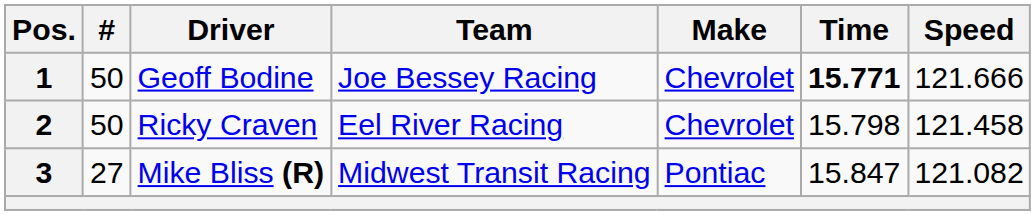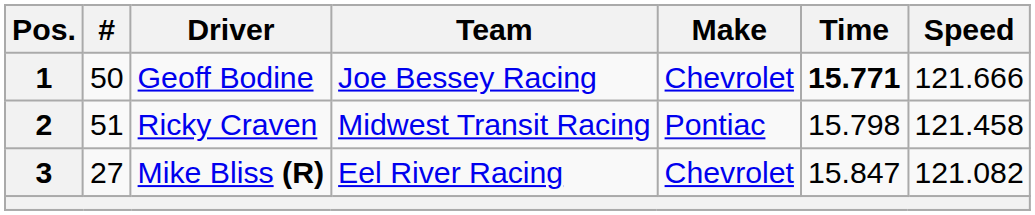2 | #: 50 -> 51
2 | Team: Eel River Racing -> Midwest Transit Racing
2 | Make: Chevrolet -> Pontiac
3 | Team: Midwest Transit Racing -> Eel River Racing
3 | Make: Pontiac -> Chevrolet
